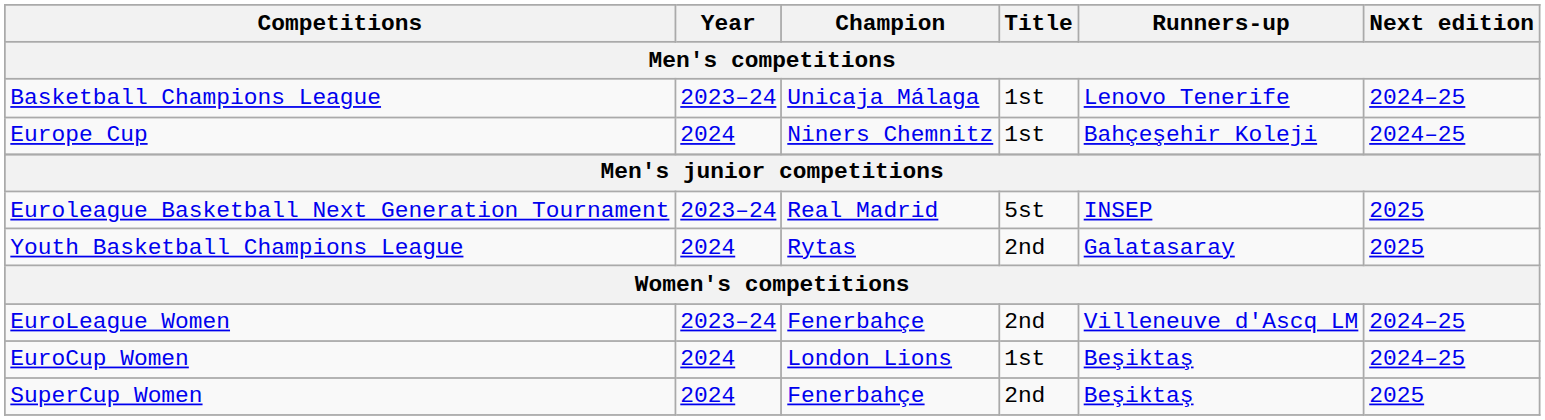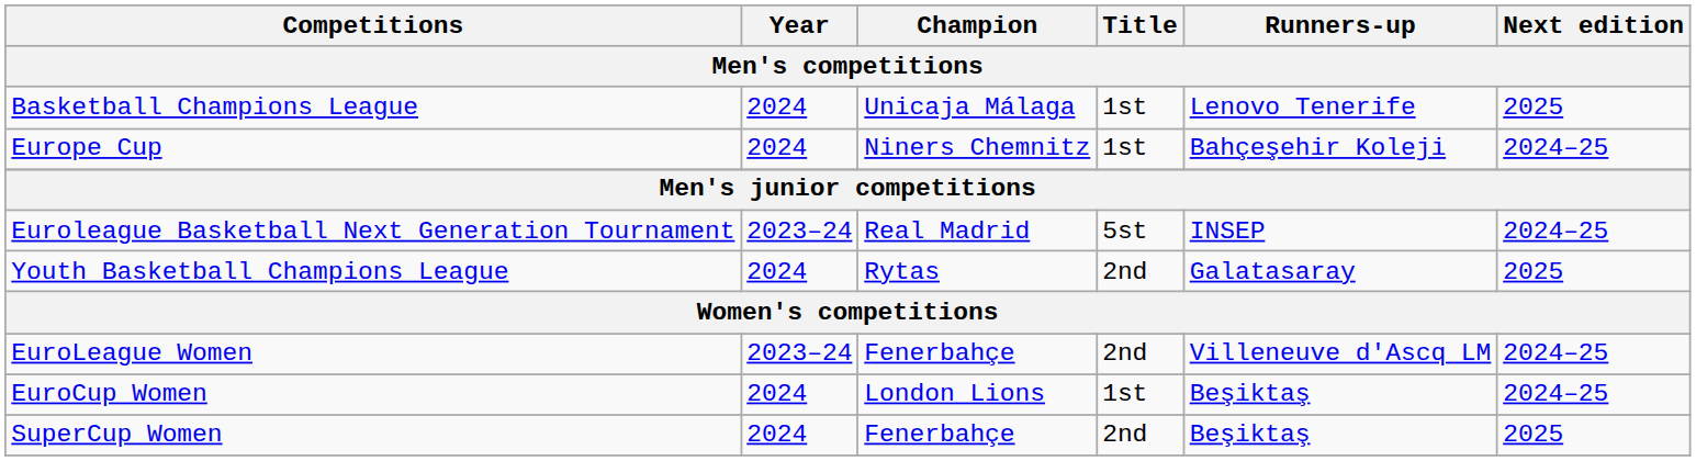Basketball Champions League | Year: 2023–24 -> 2024
Basketball Champions League | Next edition: 2024–25 -> 2025
Euroleague Basketball Next Generation Tournament | Next edition: 2025 -> 2024–25
